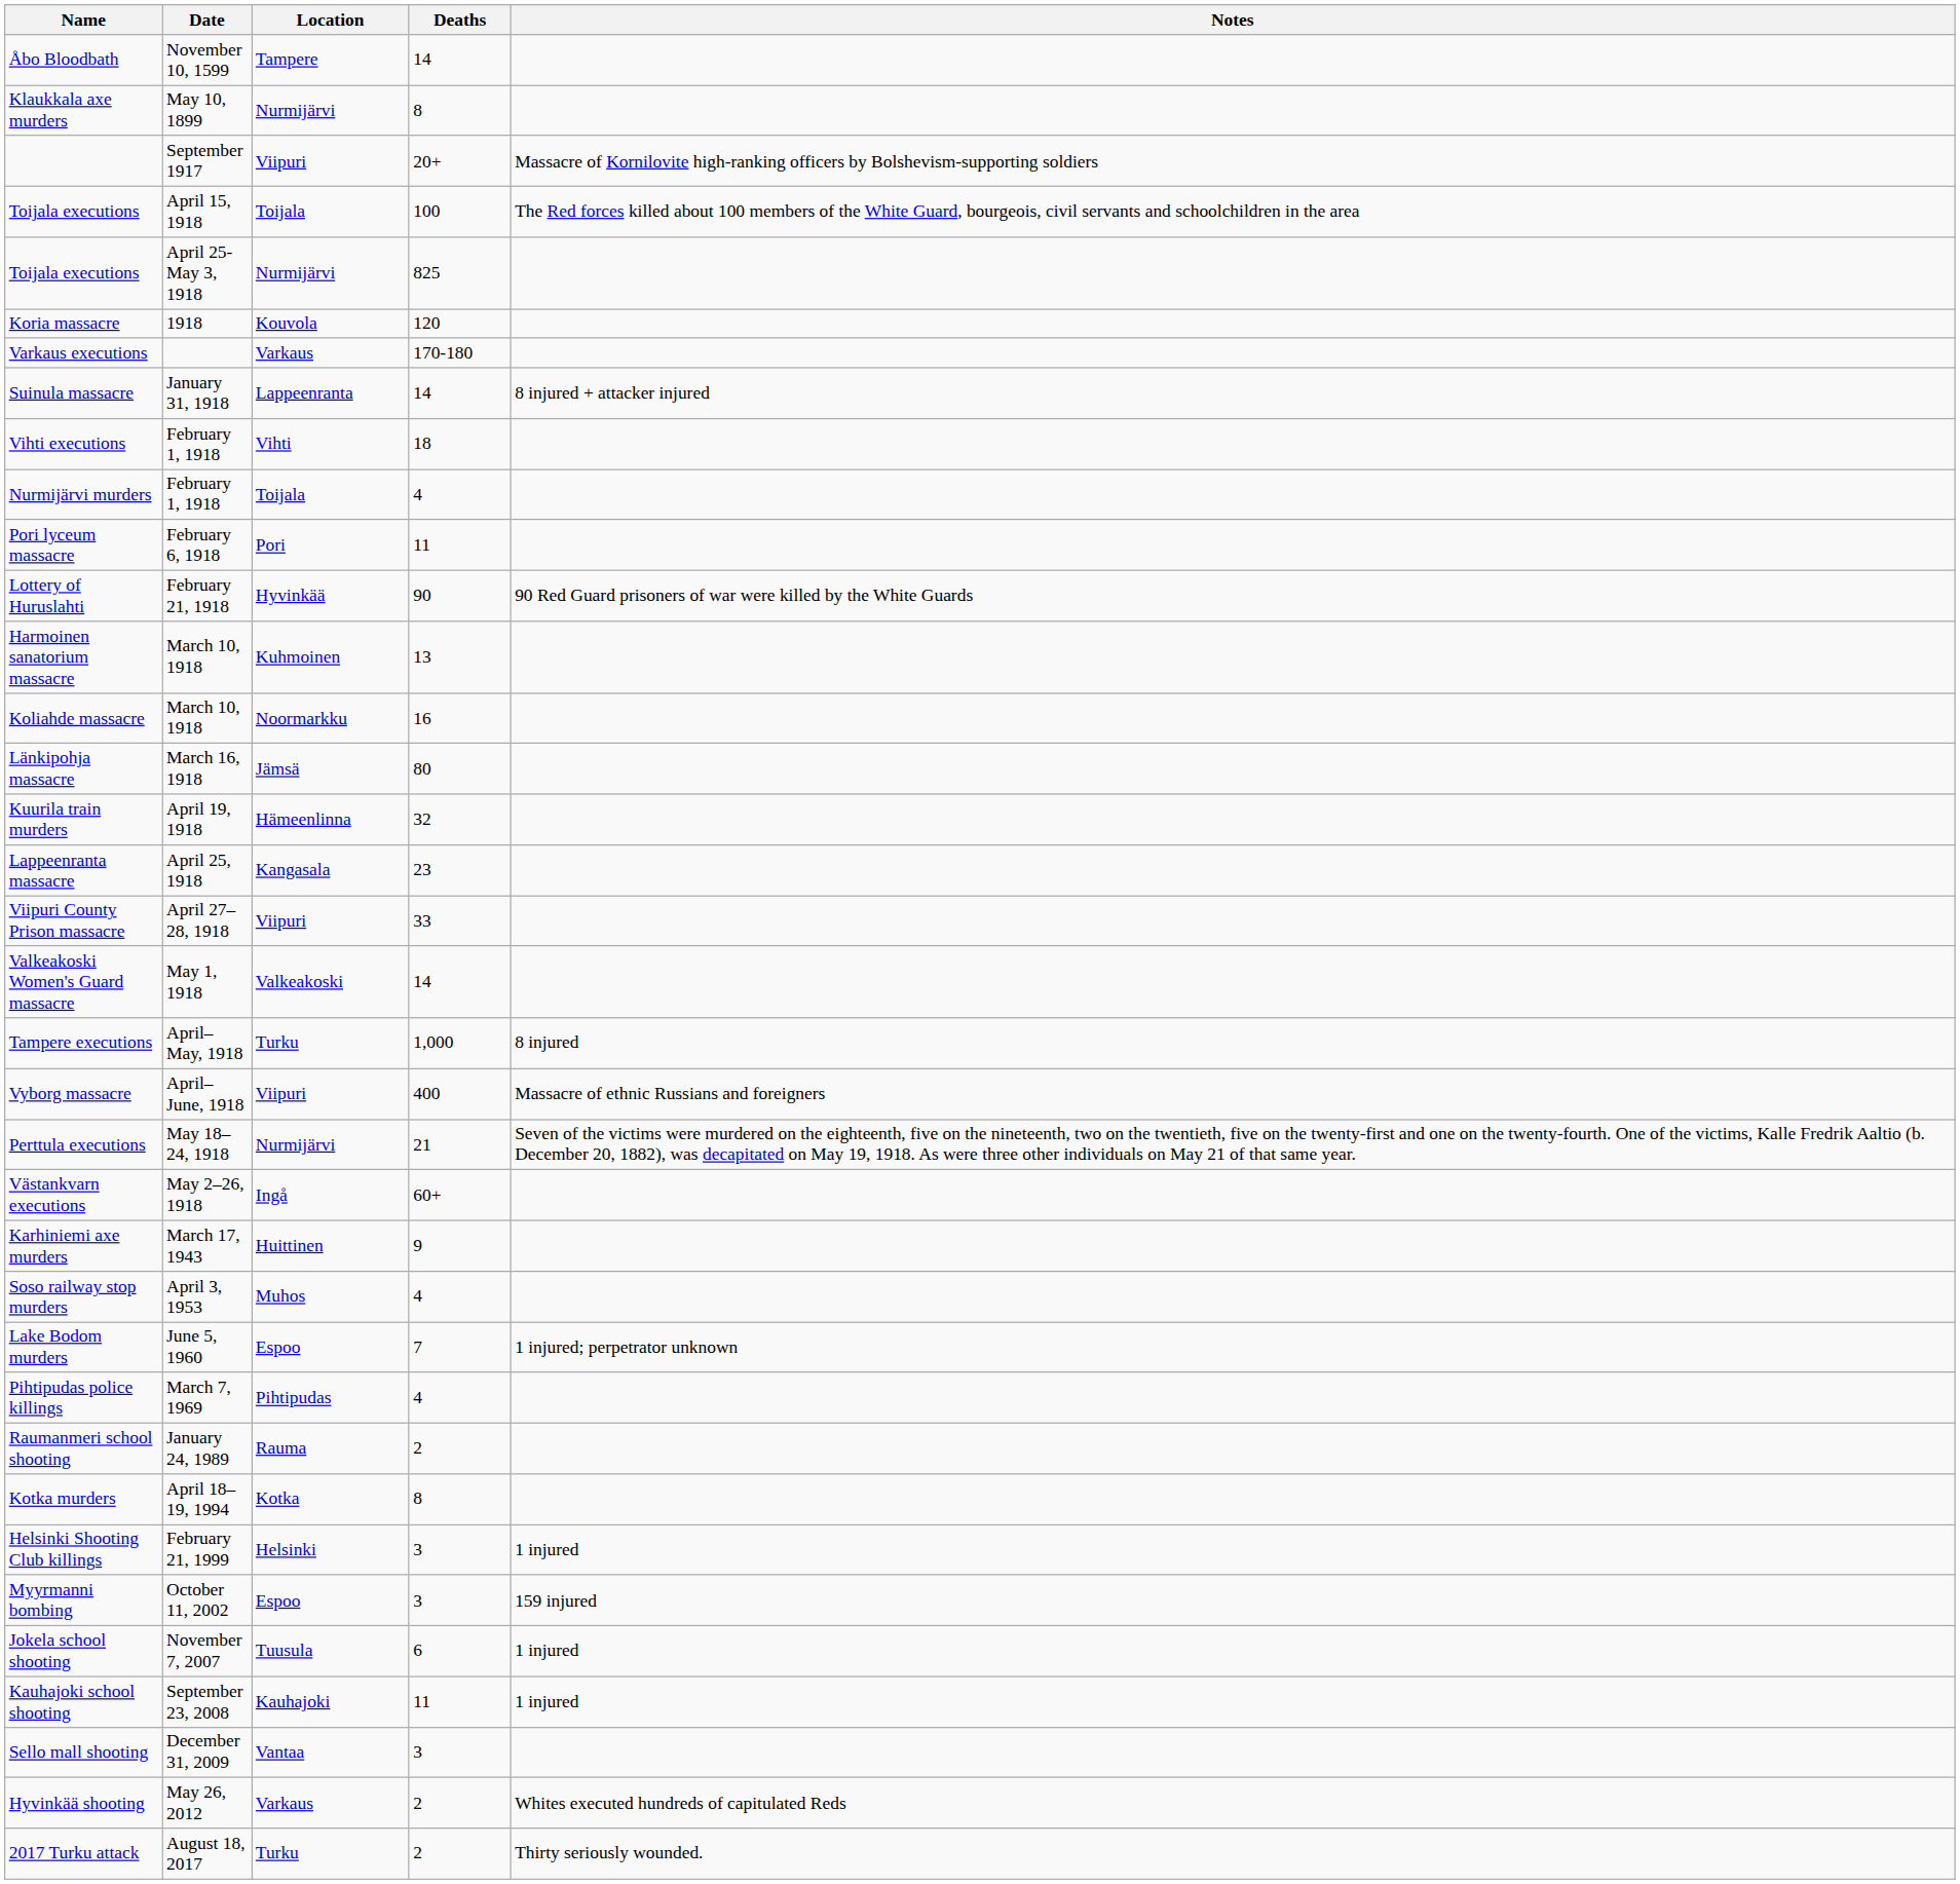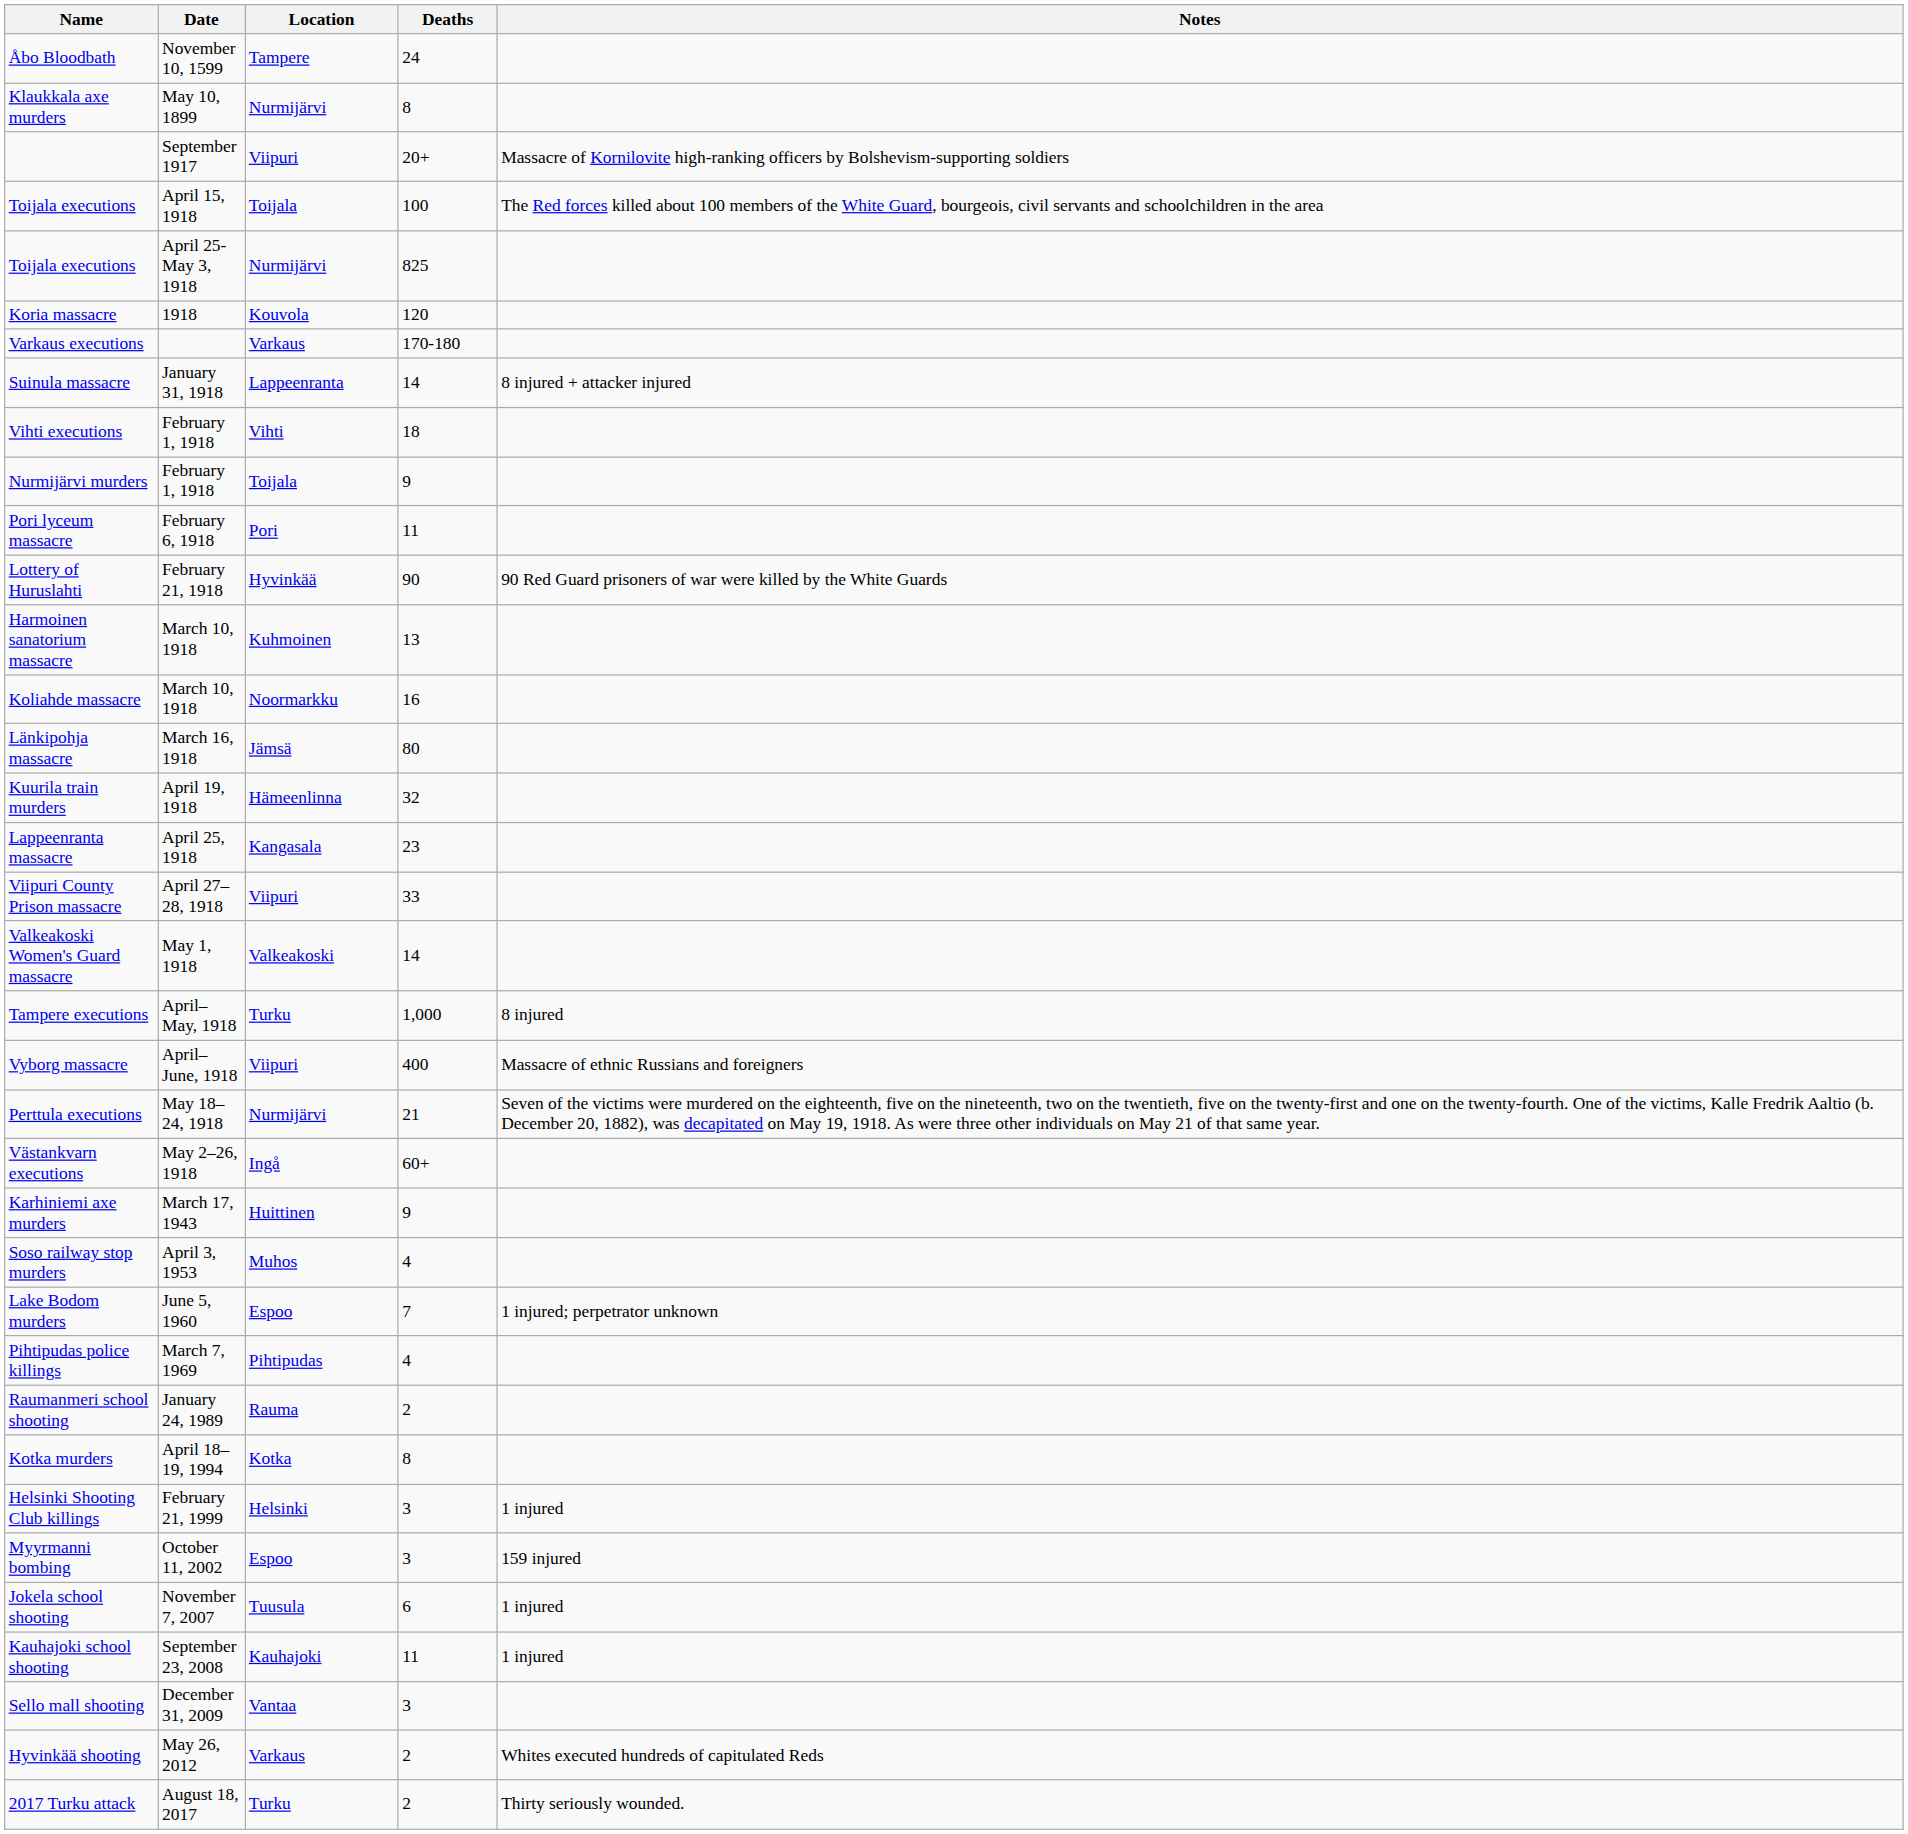Åbo Bloodbath | Deaths: 14 -> 24
Nurmijärvi murders | Deaths: 4 -> 9
